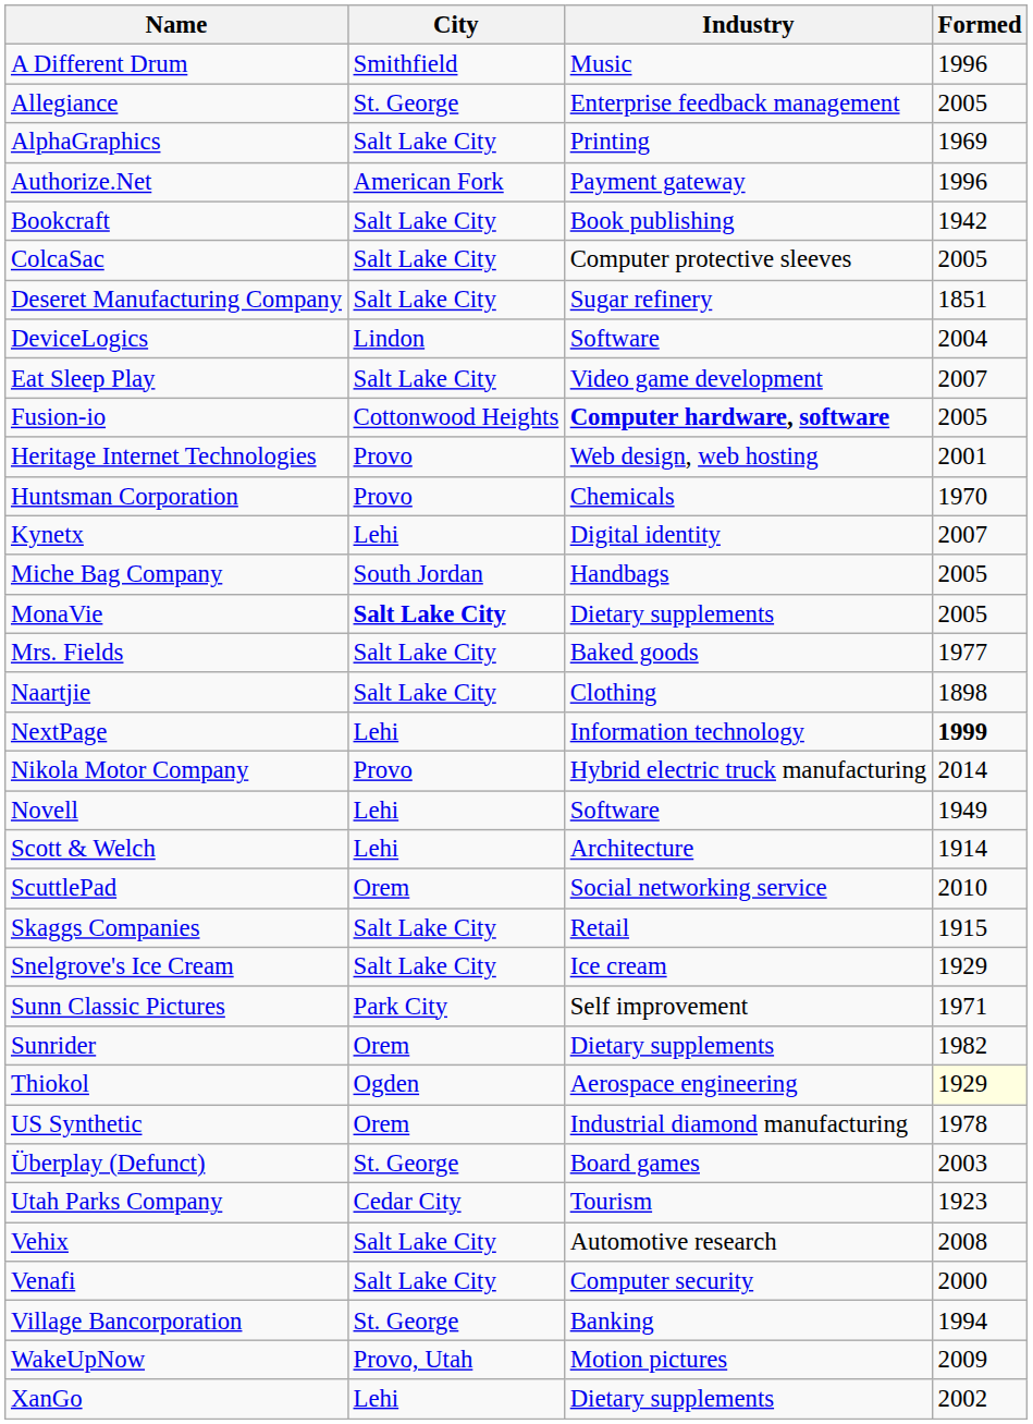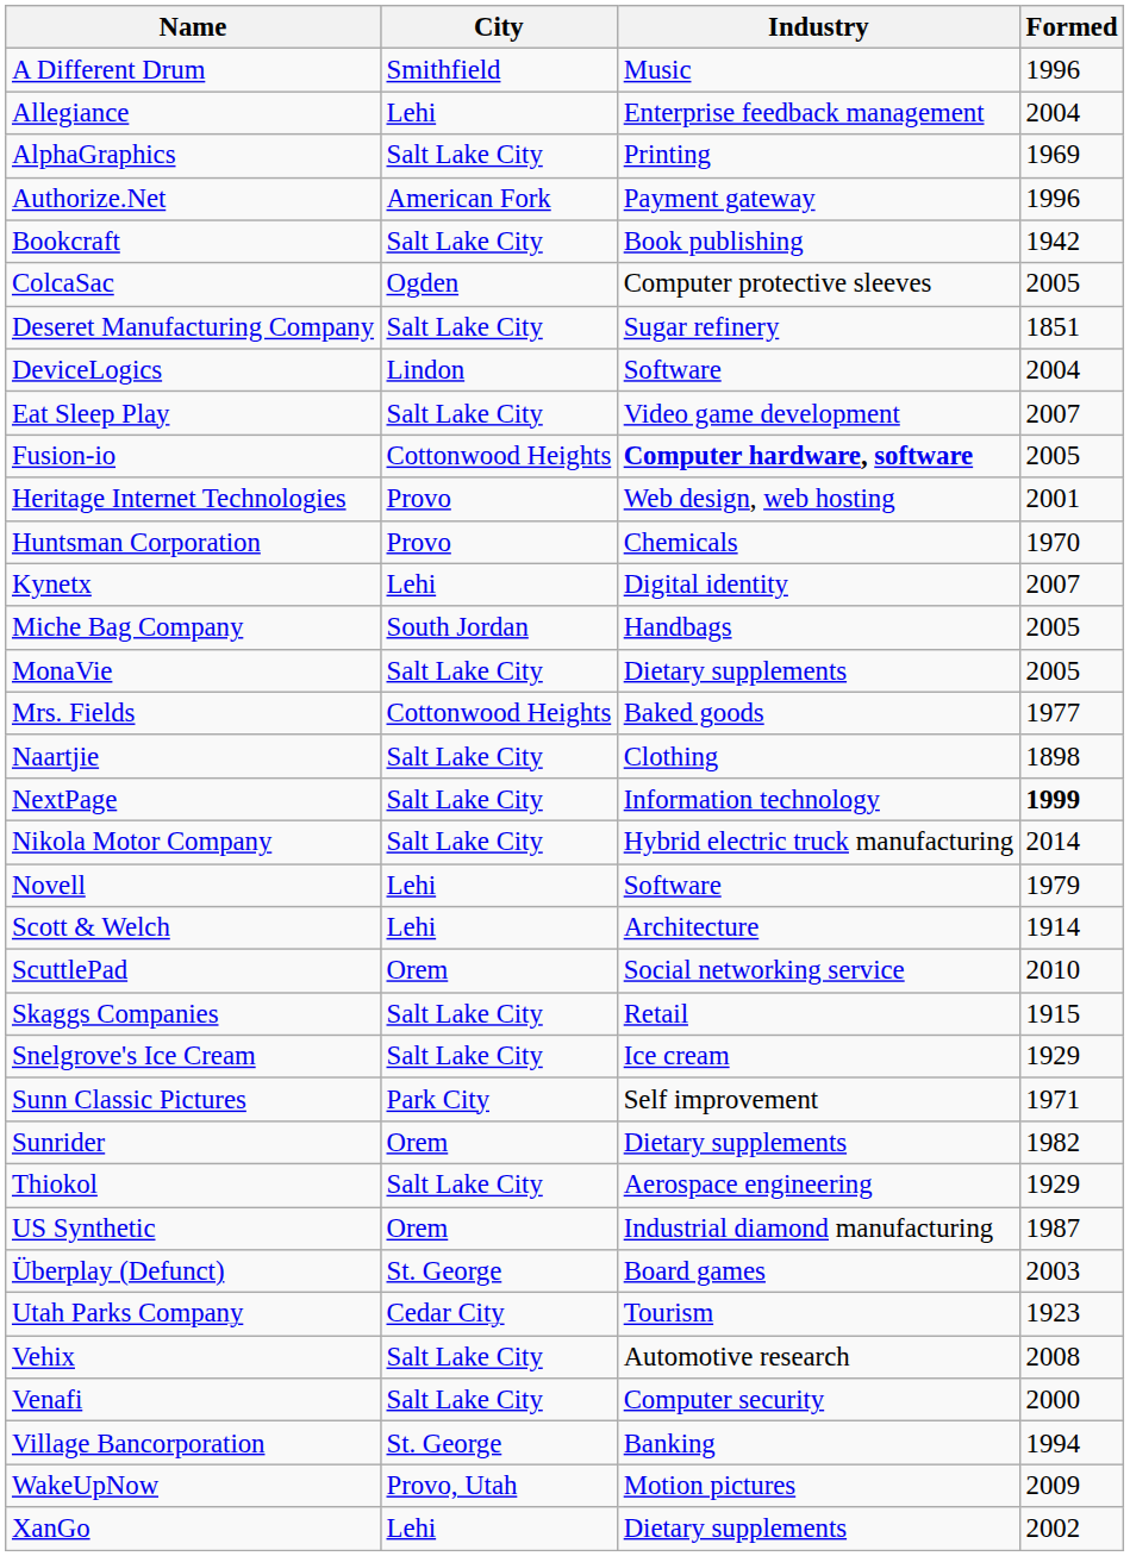Allegiance | City: St. George -> Lehi
Allegiance | Formed: 2005 -> 2004
ColcaSac | City: Salt Lake City -> Ogden
MonaVie | City: bold -> normal
Mrs. Fields | City: Salt Lake City -> Cottonwood Heights
NextPage | City: Lehi -> Salt Lake City
Nikola Motor Company | City: Provo -> Salt Lake City
Novell | Formed: 1949 -> 1979
Thiokol | City: Ogden -> Salt Lake City
Thiokol | Formed: lightyellow background -> no background
US Synthetic | Formed: 1978 -> 1987
